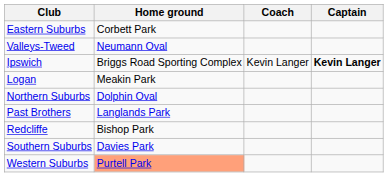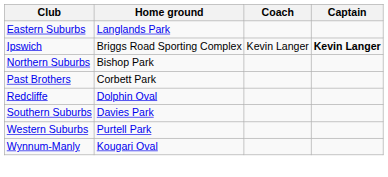Eastern Suburbs | Home ground: Corbett Park -> Langlands Park
- row: Valleys-Tweed | Neumann Oval
- row: Logan | Meakin Park
Northern Suburbs | Home ground: Dolphin Oval -> Bishop Park
Past Brothers | Home ground: Langlands Park -> Corbett Park
Redcliffe | Home ground: Bishop Park -> Dolphin Oval
Western Suburbs | Home ground: lightsalmon background -> no background
+ row: Wynnum-Manly | Kougari Oval
